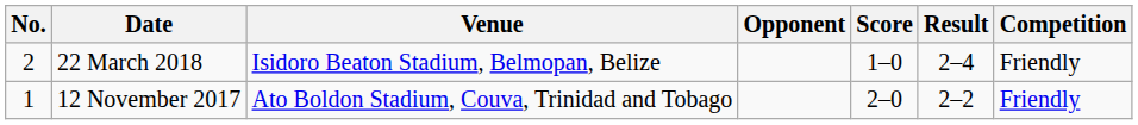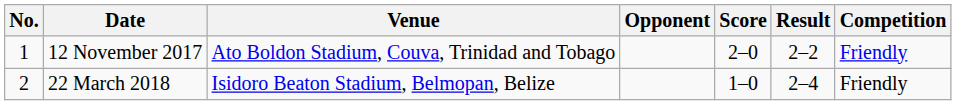rows swapped: 12 November 2017 <-> 22 March 2018
